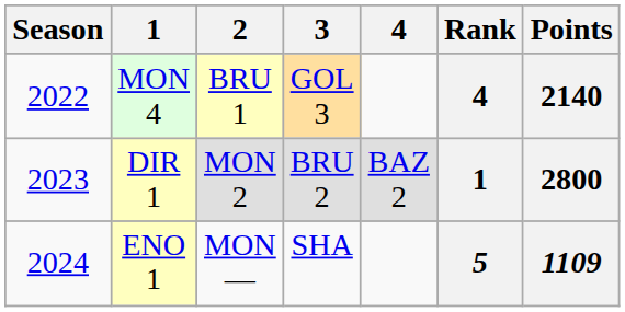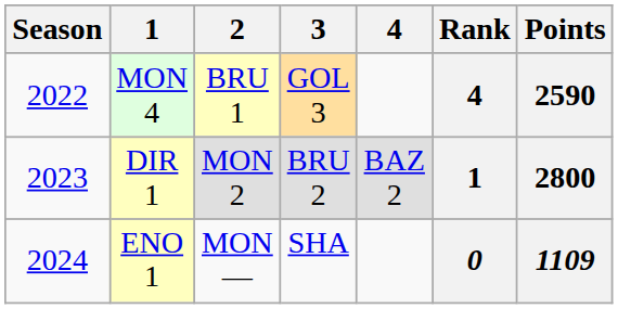MON 4 | Points: 2140 -> 2590
ENO 1 | Rank: 5 -> 0
